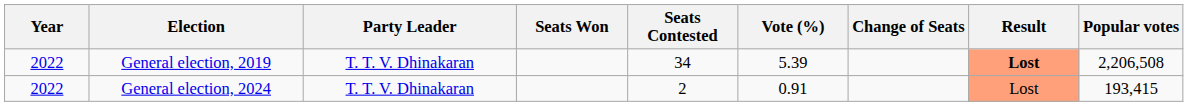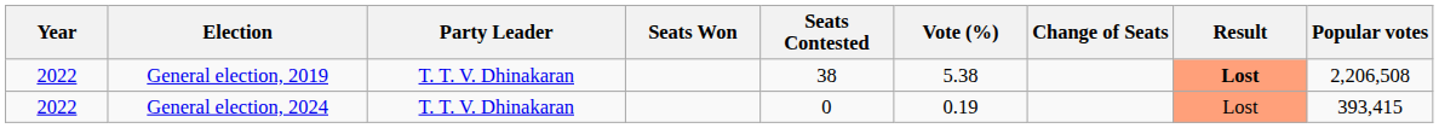General election, 2019 | Seats Contested: 34 -> 38
General election, 2019 | Vote (%): 5.39 -> 5.38
General election, 2024 | Seats Contested: 2 -> 0
General election, 2024 | Vote (%): 0.91 -> 0.19
General election, 2024 | Popular votes: 193,415 -> 393,415
